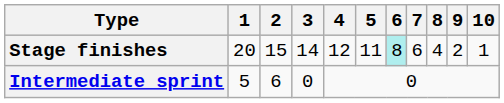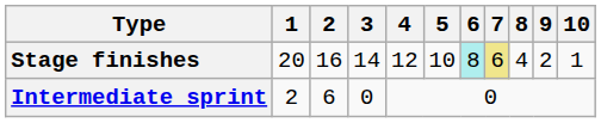Stage finishes | 2: 15 -> 16
Stage finishes | 5: 11 -> 10
Stage finishes | 7: no background -> khaki background
Intermediate sprint | 1: 5 -> 2
